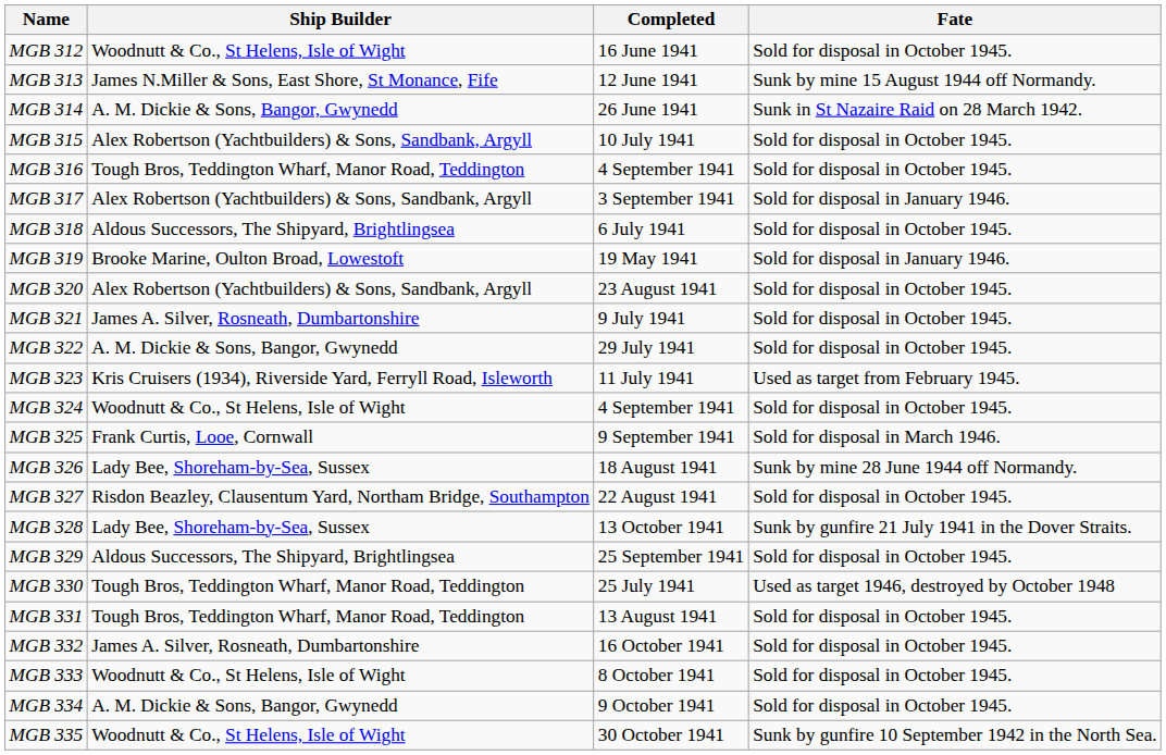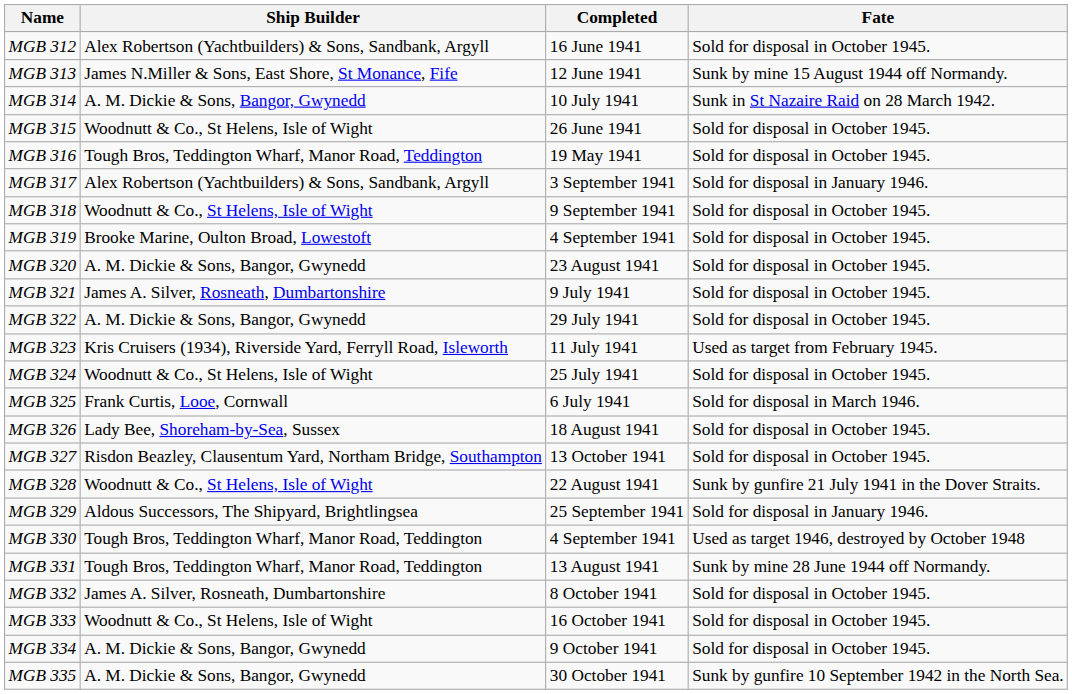MGB 312 | Ship Builder: Woodnutt & Co., St Helens, Isle of Wight -> Alex Robertson (Yachtbuilders) & Sons, Sandbank, Argyll
MGB 314 | Completed: 26 June 1941 -> 10 July 1941
MGB 315 | Ship Builder: Alex Robertson (Yachtbuilders) & Sons, Sandbank, Argyll -> Woodnutt & Co., St Helens, Isle of Wight
MGB 315 | Completed: 10 July 1941 -> 26 June 1941
MGB 316 | Completed: 4 September 1941 -> 19 May 1941
MGB 318 | Ship Builder: Aldous Successors, The Shipyard, Brightlingsea -> Woodnutt & Co., St Helens, Isle of Wight
MGB 318 | Completed: 6 July 1941 -> 9 September 1941
MGB 319 | Completed: 19 May 1941 -> 4 September 1941
MGB 319 | Fate: Sold for disposal in January 1946. -> Sold for disposal in October 1945.
MGB 320 | Ship Builder: Alex Robertson (Yachtbuilders) & Sons, Sandbank, Argyll -> A. M. Dickie & Sons, Bangor, Gwynedd
MGB 324 | Completed: 4 September 1941 -> 25 July 1941
MGB 325 | Completed: 9 September 1941 -> 6 July 1941
MGB 326 | Fate: Sunk by mine 28 June 1944 off Normandy. -> Sold for disposal in October 1945.
MGB 327 | Completed: 22 August 1941 -> 13 October 1941
MGB 328 | Ship Builder: Lady Bee, Shoreham-by-Sea, Sussex -> Woodnutt & Co., St Helens, Isle of Wight
MGB 328 | Completed: 13 October 1941 -> 22 August 1941
MGB 329 | Fate: Sold for disposal in October 1945. -> Sold for disposal in January 1946.
MGB 330 | Completed: 25 July 1941 -> 4 September 1941
MGB 331 | Fate: Sold for disposal in October 1945. -> Sunk by mine 28 June 1944 off Normandy.
MGB 332 | Completed: 16 October 1941 -> 8 October 1941
MGB 333 | Completed: 8 October 1941 -> 16 October 1941
MGB 335 | Ship Builder: Woodnutt & Co., St Helens, Isle of Wight -> A. M. Dickie & Sons, Bangor, Gwynedd
